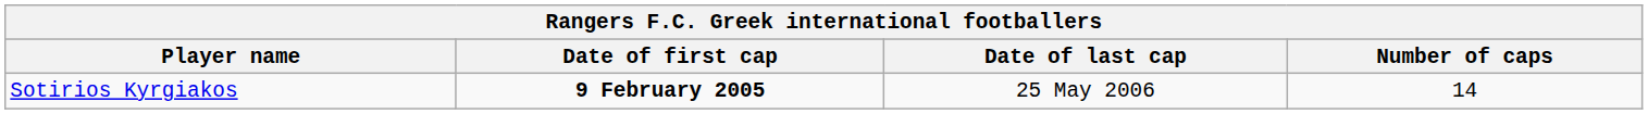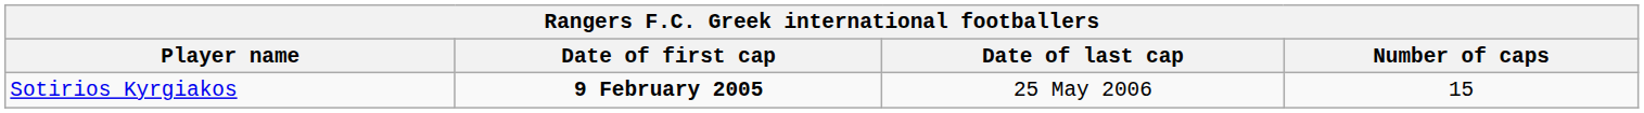Sotirios Kyrgiakos | Number of caps: 14 -> 15
